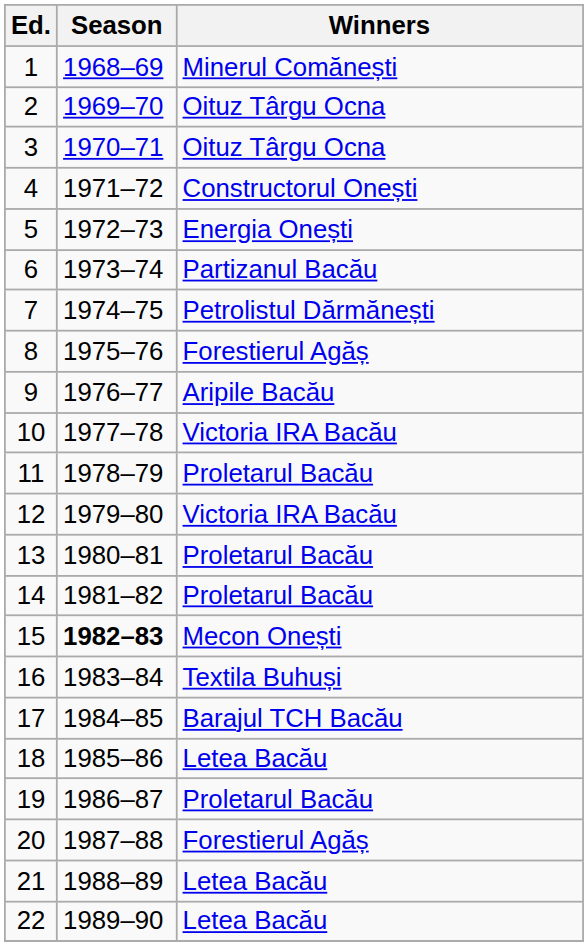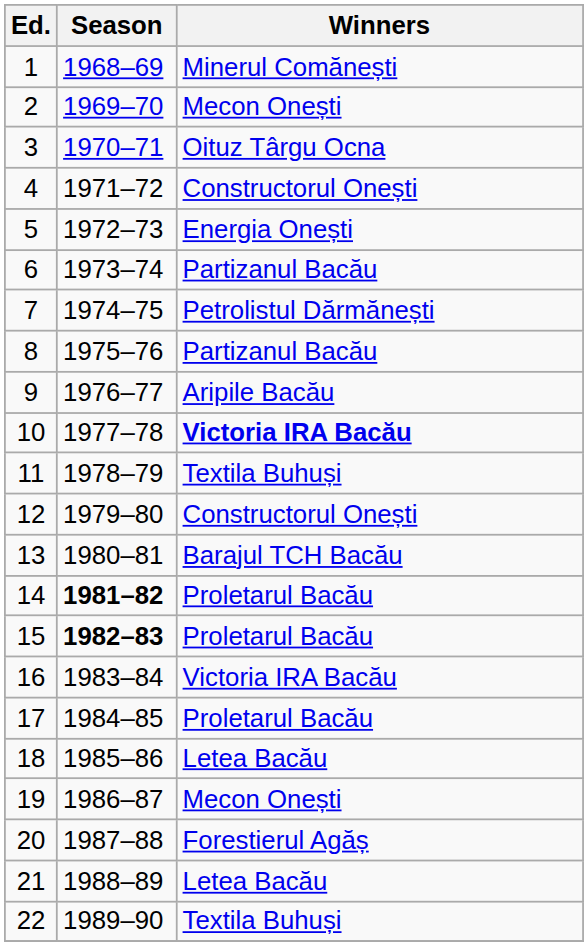2 | Winners: Oituz Târgu Ocna -> Mecon Onești
8 | Winners: Forestierul Agăș -> Partizanul Bacău
10 | Winners: normal -> bold
11 | Winners: Proletarul Bacău -> Textila Buhuși
12 | Winners: Victoria IRA Bacău -> Constructorul Onești
13 | Winners: Proletarul Bacău -> Barajul TCH Bacău
14 | Season: normal -> bold
15 | Winners: Mecon Onești -> Proletarul Bacău
16 | Winners: Textila Buhuși -> Victoria IRA Bacău
17 | Winners: Barajul TCH Bacău -> Proletarul Bacău
19 | Winners: Proletarul Bacău -> Mecon Onești
22 | Winners: Letea Bacău -> Textila Buhuși
